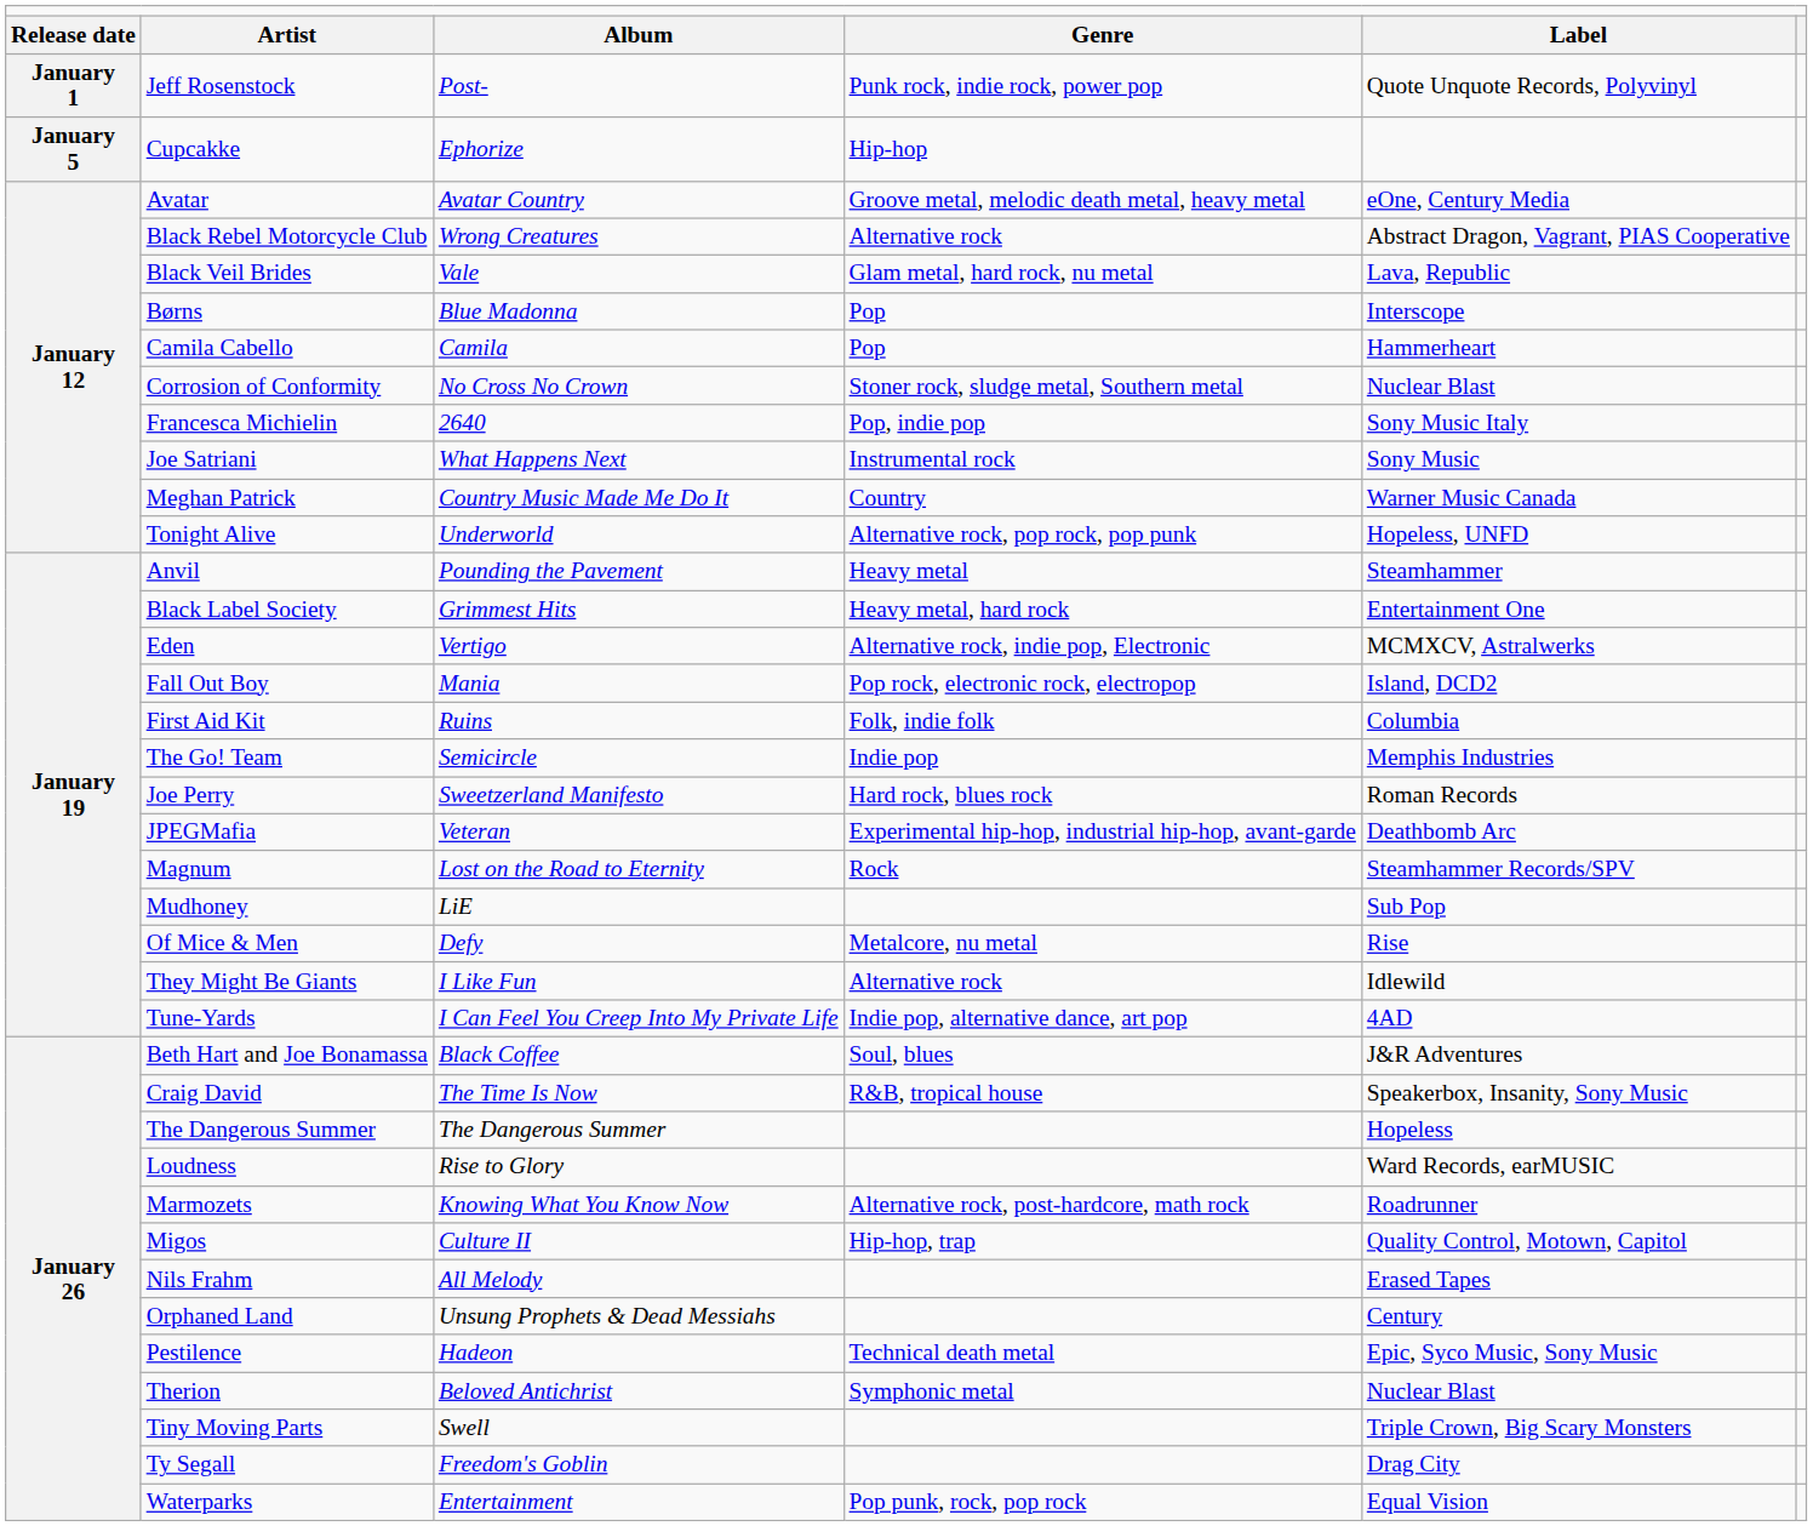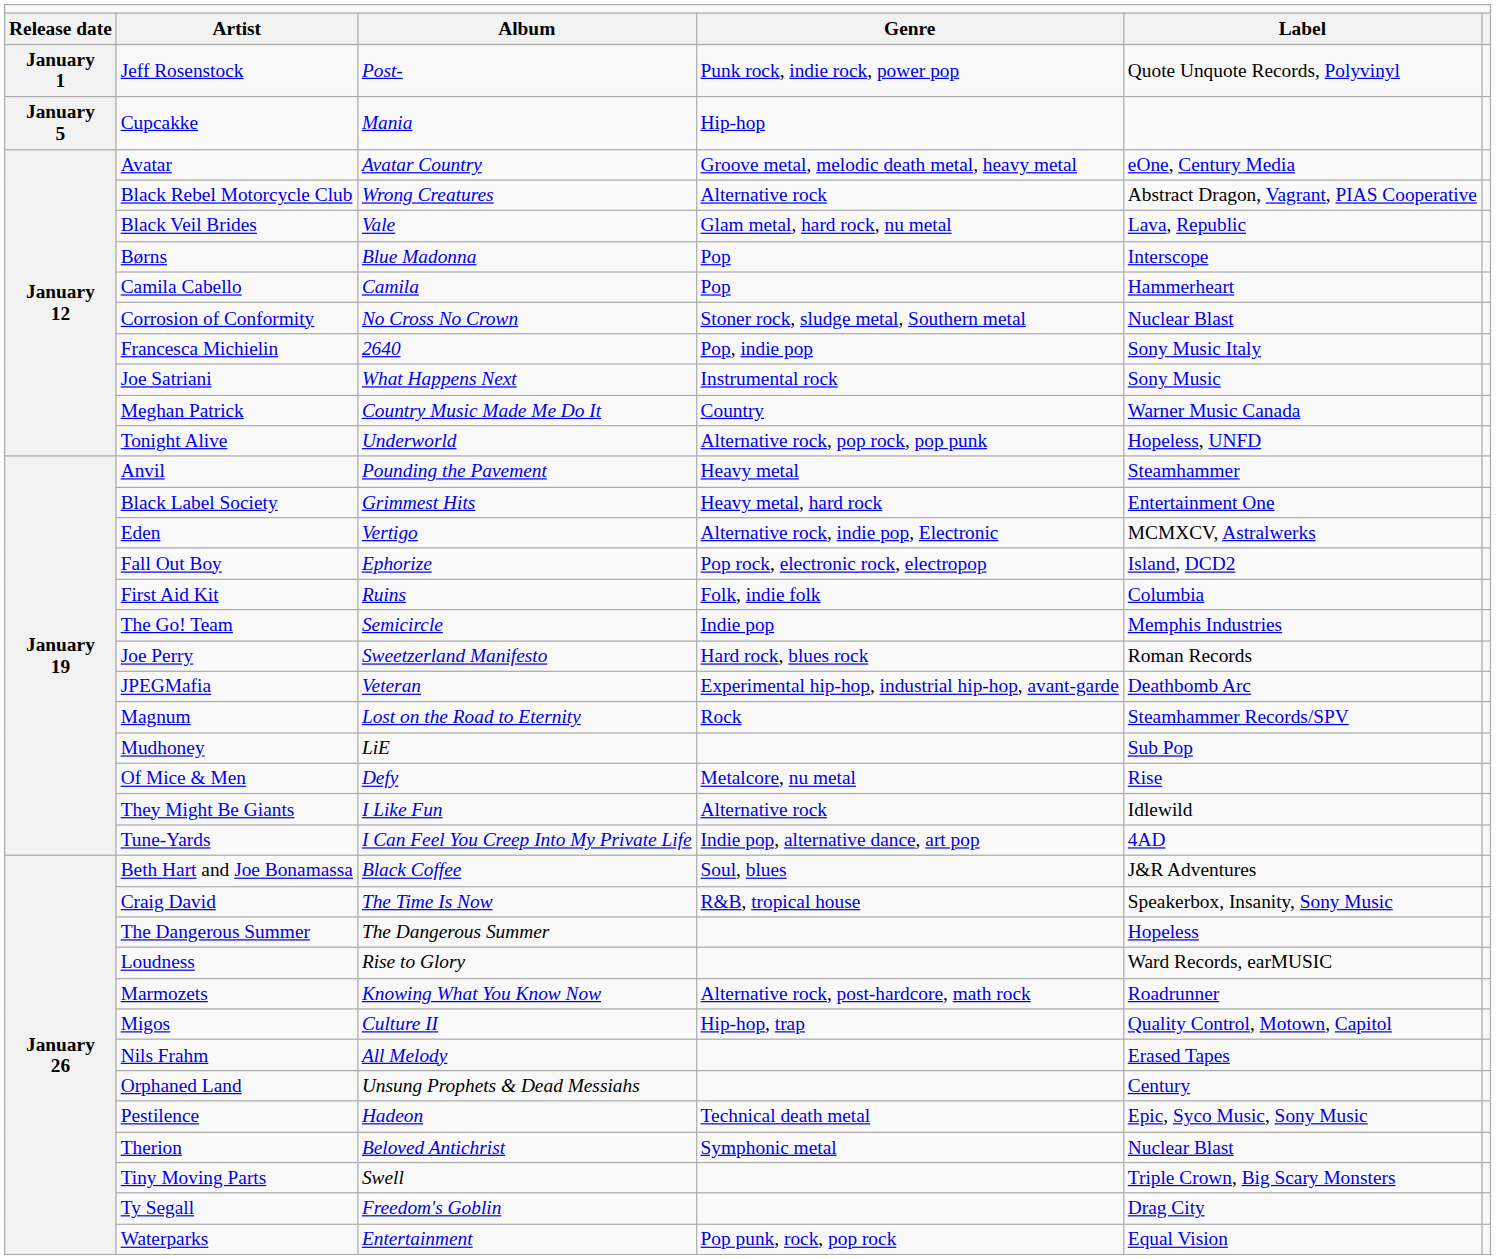Cupcakke | column 3: Ephorize -> Mania
Fall Out Boy | column 3: Mania -> Ephorize
